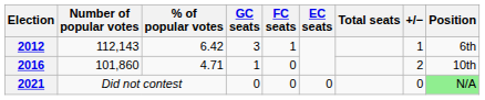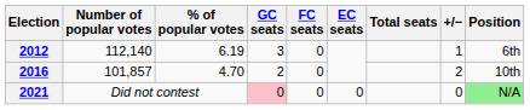2012 | Number of popular votes: 112,143 -> 112,140
2012 | % of popular votes: 6.42 -> 6.19
2012 | FC seats: 1 -> 0
2016 | Number of popular votes: 101,860 -> 101,857
2016 | % of popular votes: 4.71 -> 4.70
2016 | GC seats: 1 -> 2
2021 | GC seats: no background -> pink background
